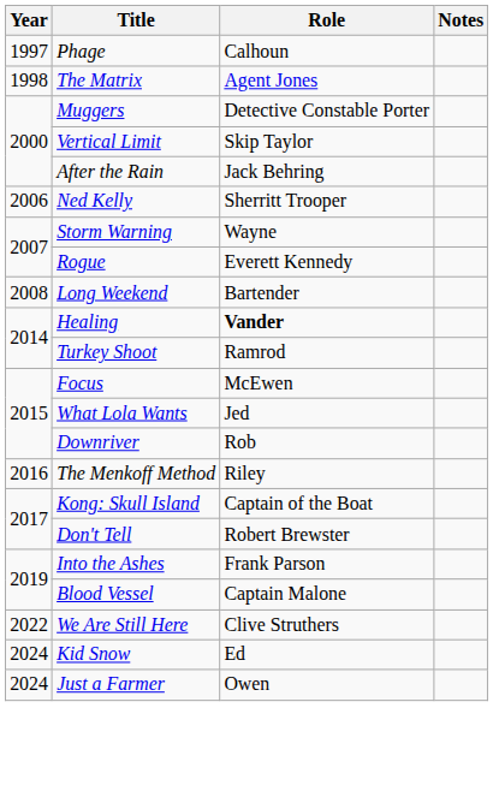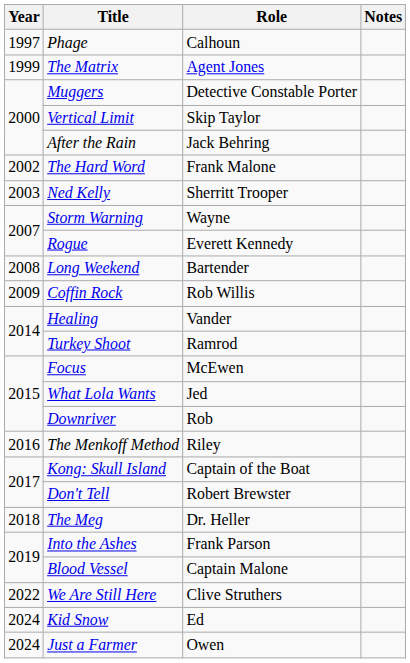The Matrix | Year: 1998 -> 1999
+ row: 2002 | The Hard Word | Frank Malone
Ned Kelly | Year: 2006 -> 2003
+ row: 2009 | Coffin Rock | Rob Willis
Healing | Role: bold -> normal
+ row: 2018 | The Meg | Dr. Heller
